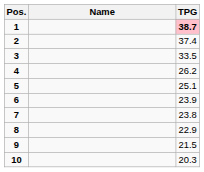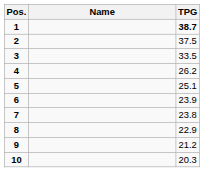1 | TPG: pink background -> no background
2 | TPG: 37.4 -> 37.5
9 | TPG: 21.5 -> 21.2
